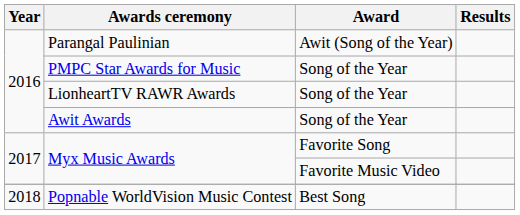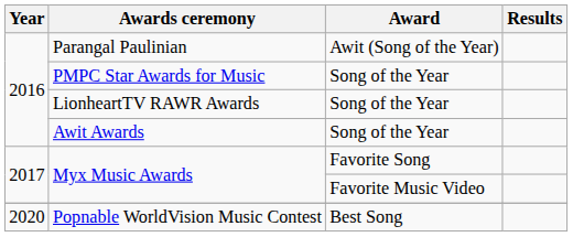Popnable WorldVision Music Contest | Year: 2018 -> 2020
